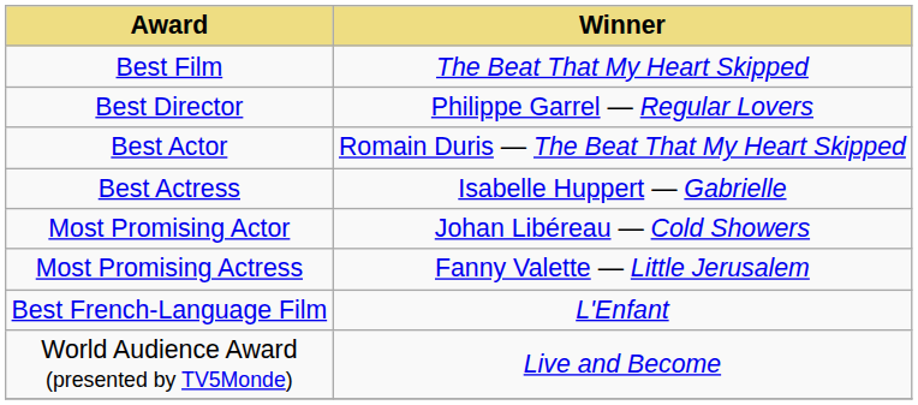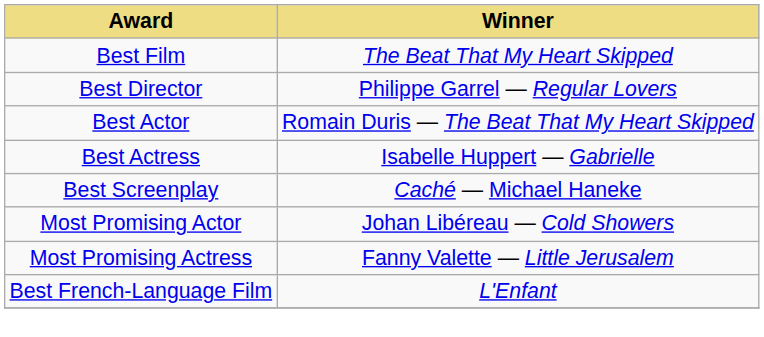+ row: Best Screenplay | Caché — Michael Haneke
- row: World Audience Award (presented by TV5Monde) | Live and Become
